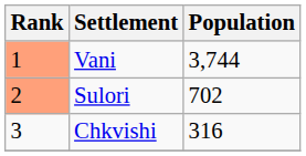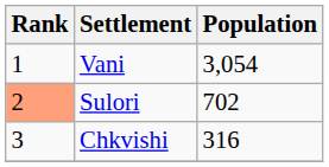Vani | Rank: lightsalmon background -> no background
Vani | Population: 3,744 -> 3,054
